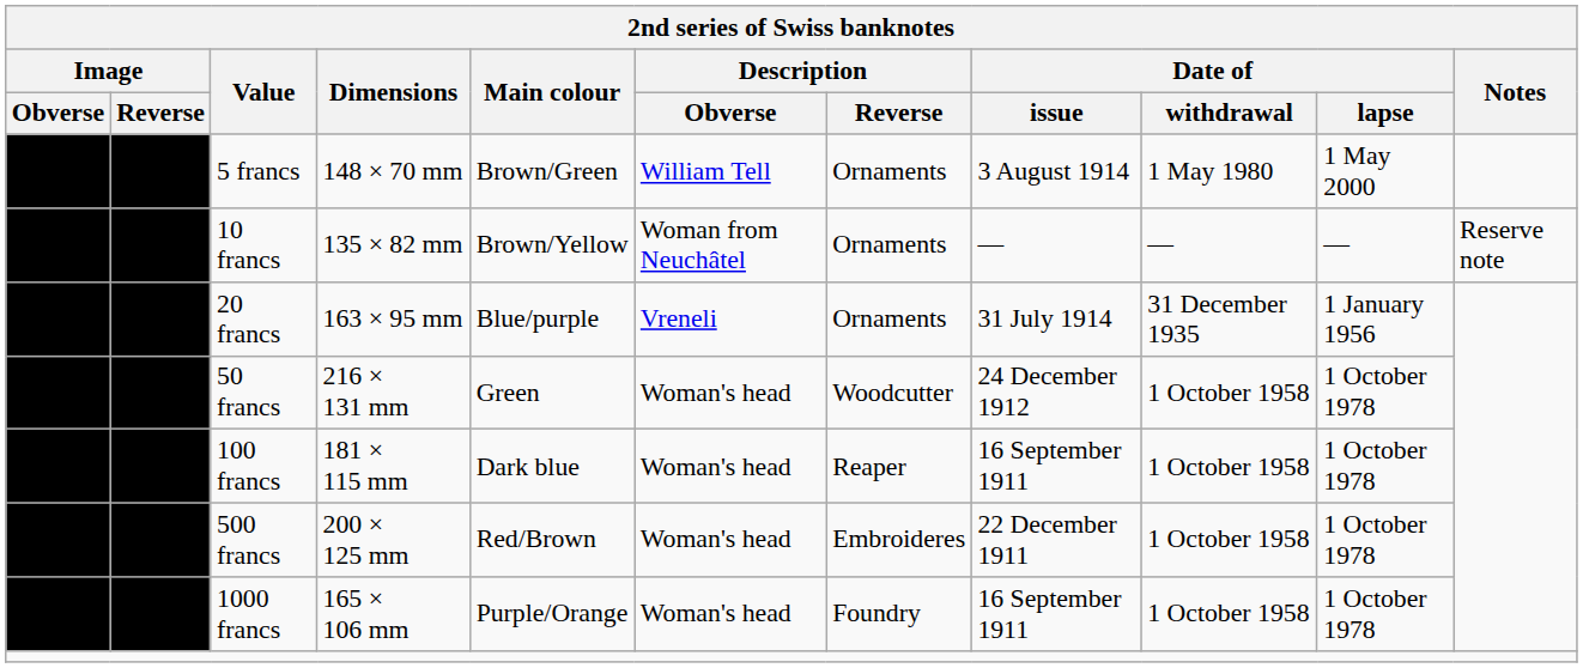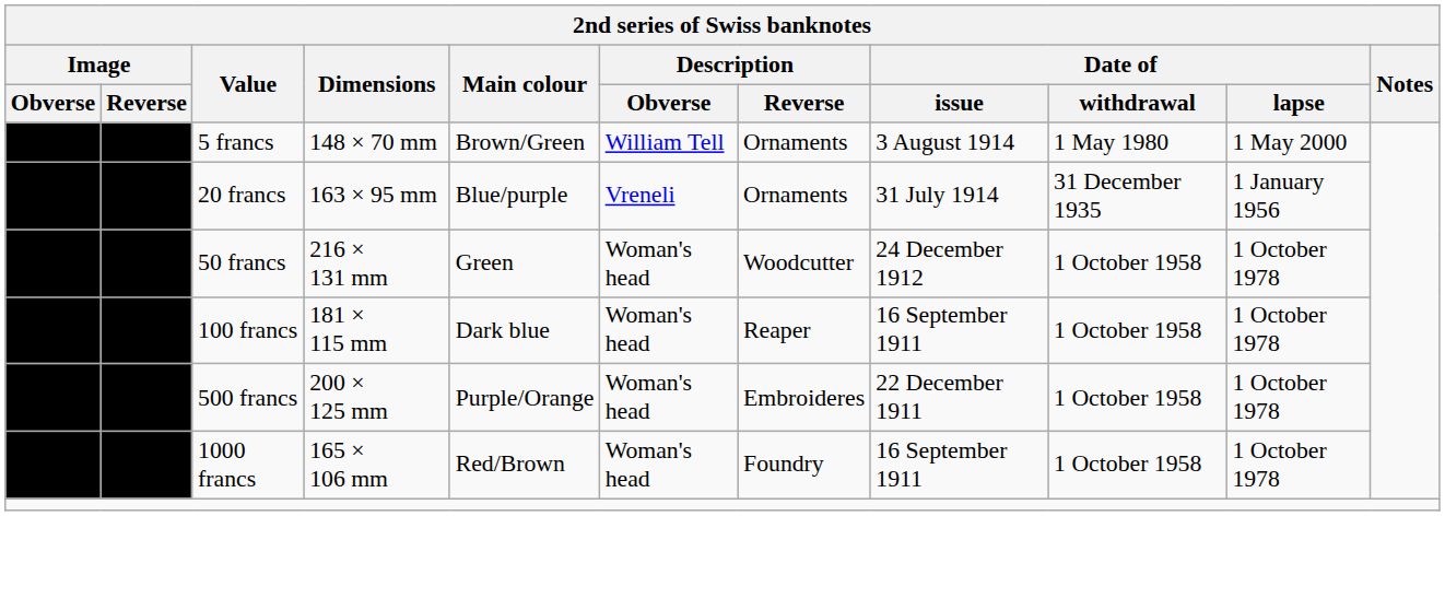- row: 10 francs | 135 × 82 mm | Brown/Yellow | Woman from Neuchâtel | Ornaments | — | — | — | Reserve note
500 francs | Main colour: Red/Brown -> Purple/Orange
1000 francs | Main colour: Purple/Orange -> Red/Brown
